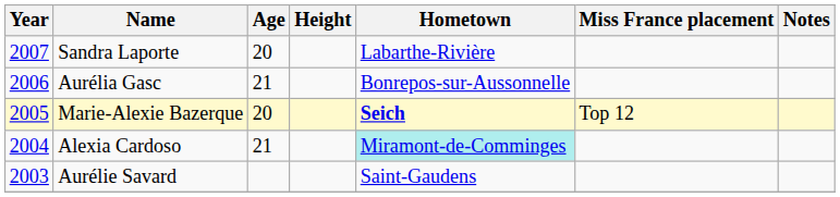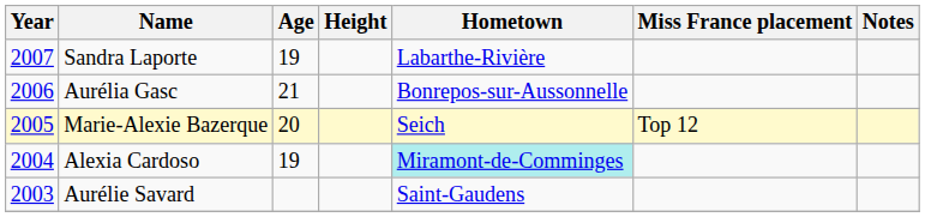Sandra Laporte | Age: 20 -> 19
Marie-Alexie Bazerque | Hometown: bold -> normal
Alexia Cardoso | Age: 21 -> 19
